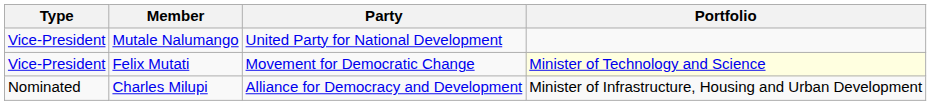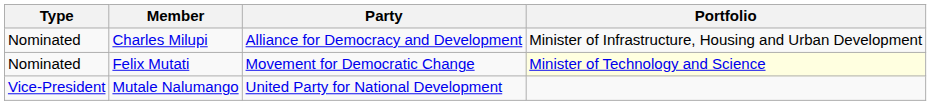rows swapped: Charles Milupi <-> Mutale Nalumango
Felix Mutati | Type: Vice-President -> Nominated
